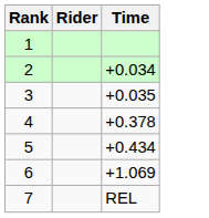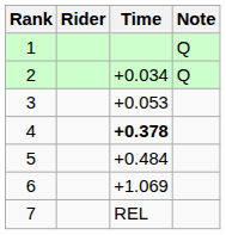+ column: Note | Q | Q
3 | Time: +0.035 -> +0.053
4 | Time: normal -> bold
5 | Time: +0.434 -> +0.484
